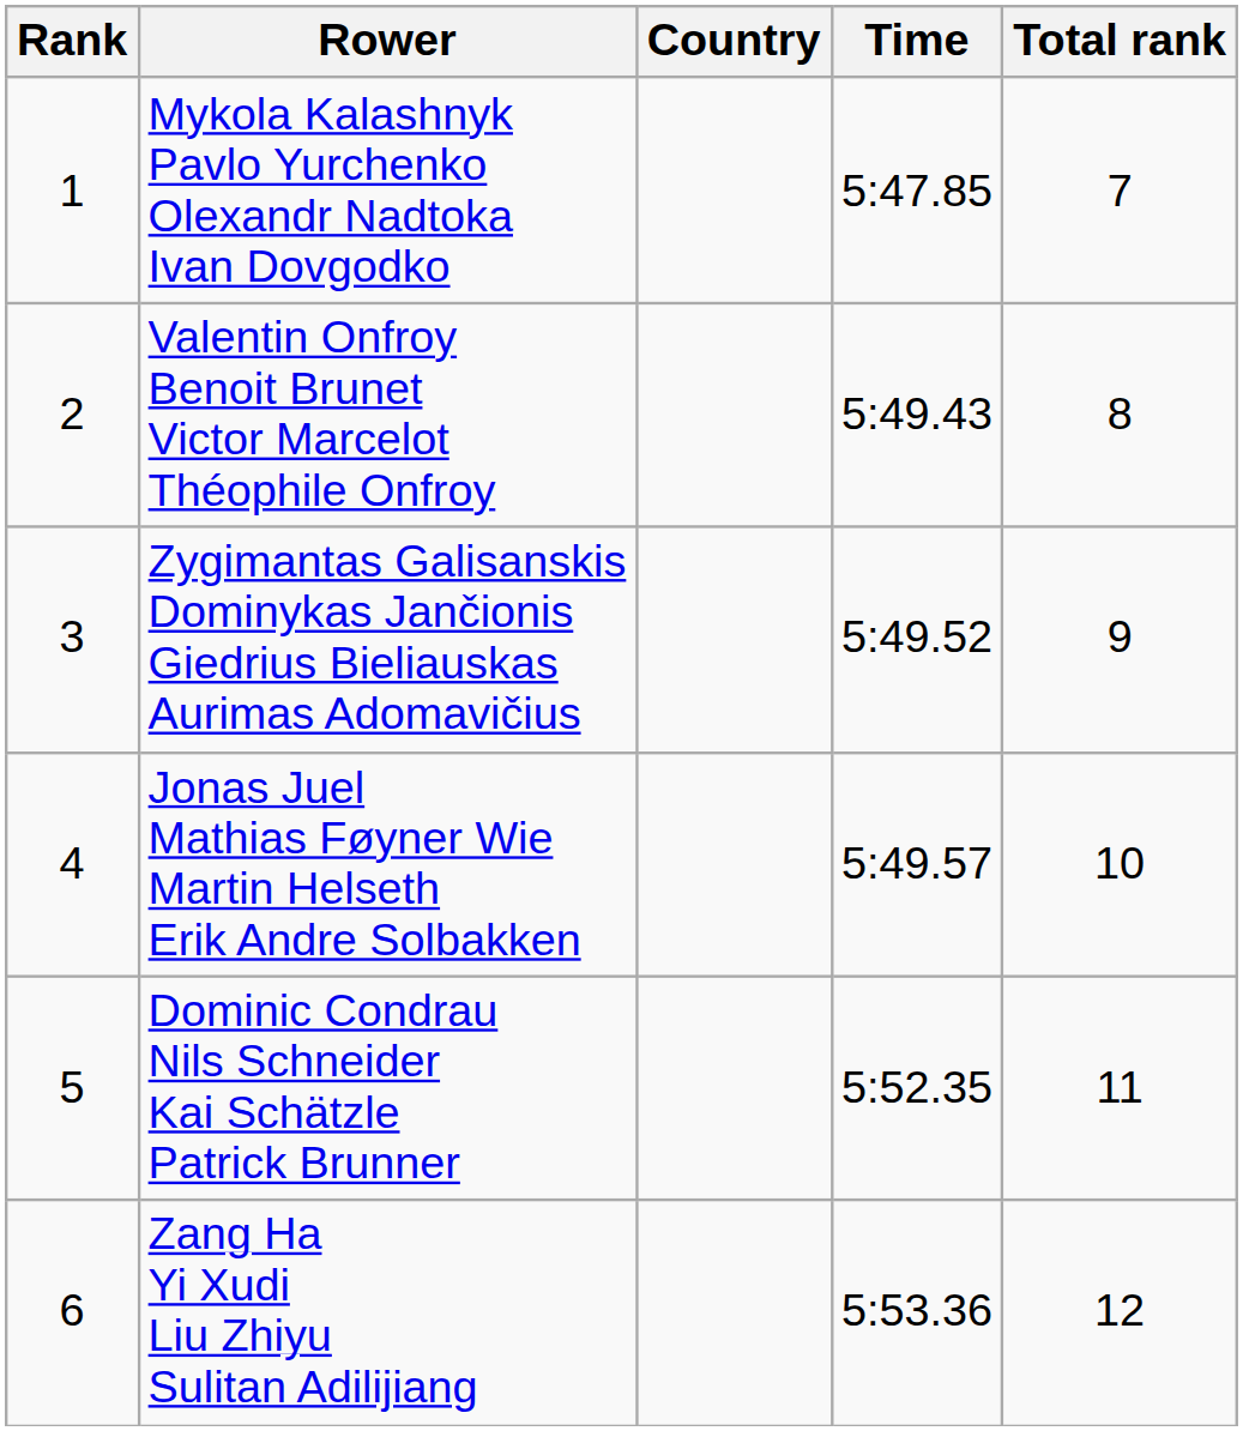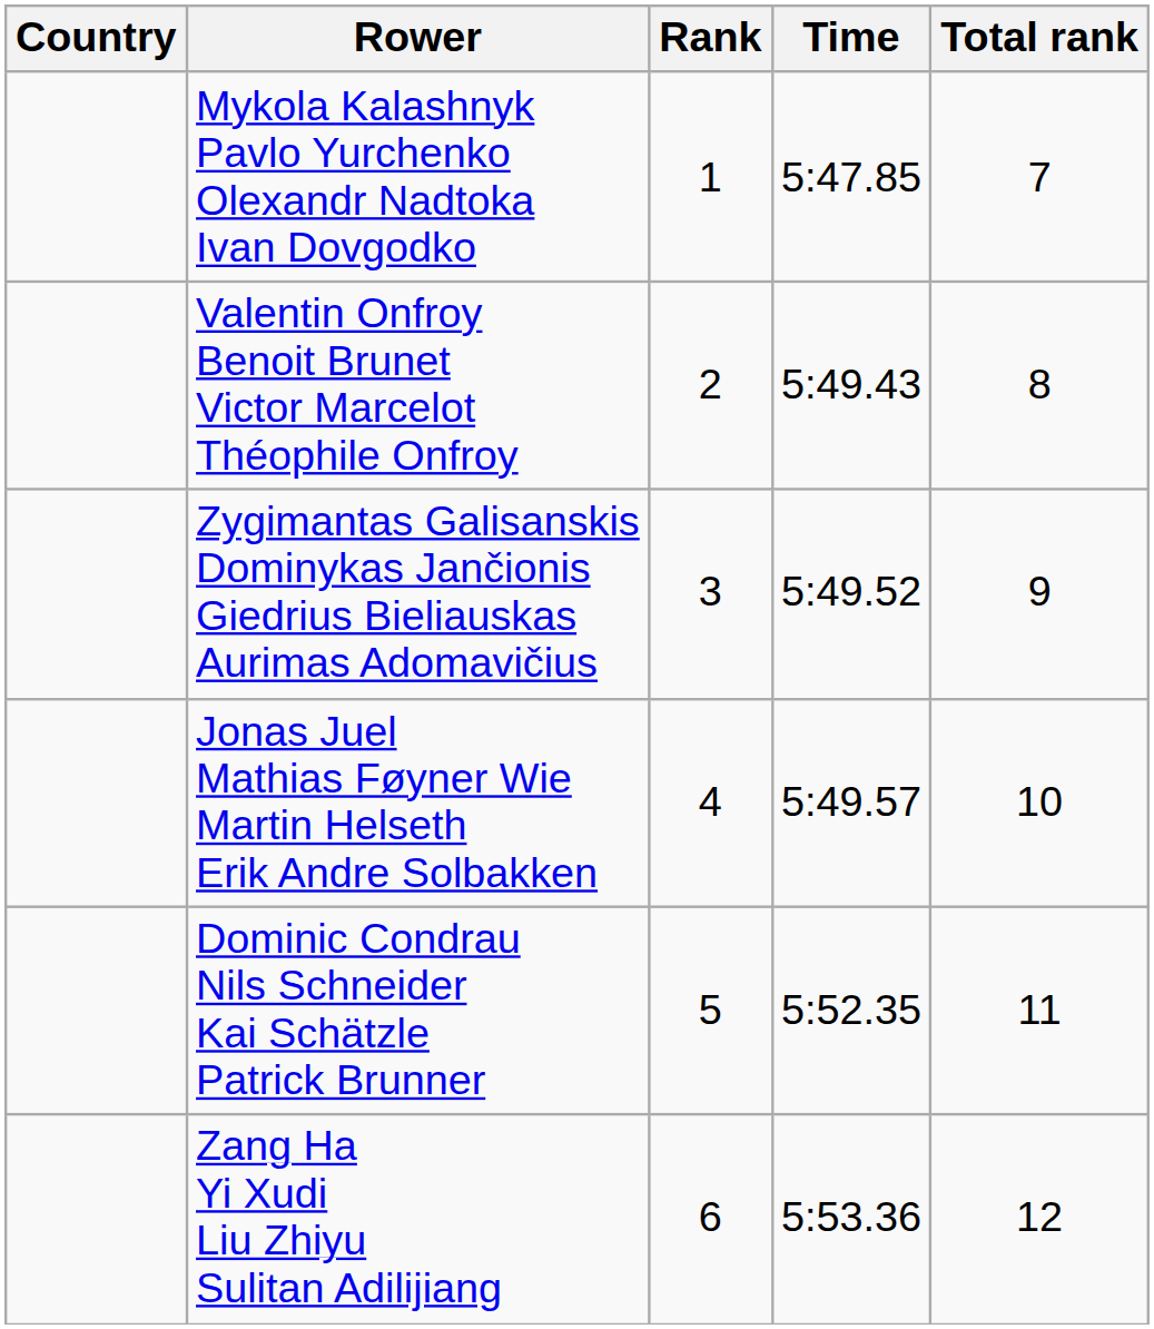columns swapped: Rank <-> Country
